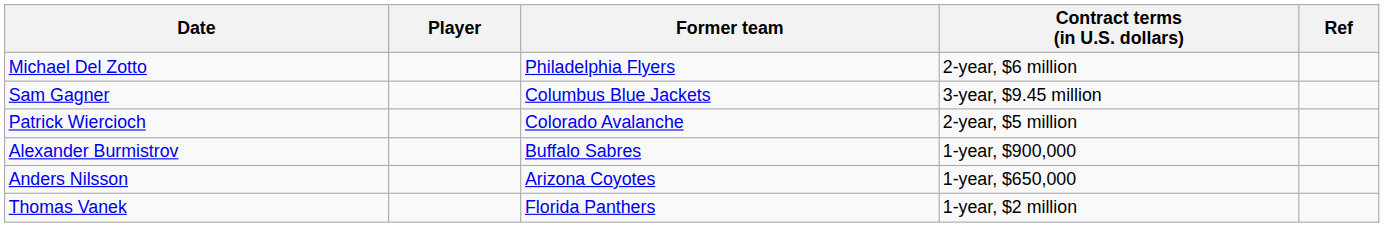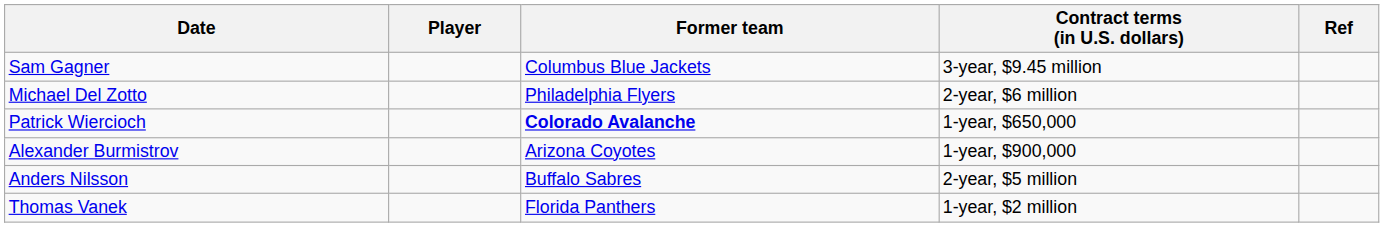rows swapped: Sam Gagner <-> Michael Del Zotto
Patrick Wiercioch | Former team: normal -> bold
Patrick Wiercioch | Contract terms (in U.S. dollars): 2-year, $5 million -> 1-year, $650,000
Alexander Burmistrov | Former team: Buffalo Sabres -> Arizona Coyotes
Anders Nilsson | Former team: Arizona Coyotes -> Buffalo Sabres
Anders Nilsson | Contract terms (in U.S. dollars): 1-year, $650,000 -> 2-year, $5 million
